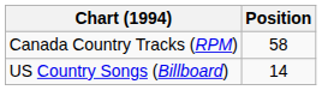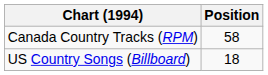US Country Songs (Billboard) | Position: 14 -> 18
